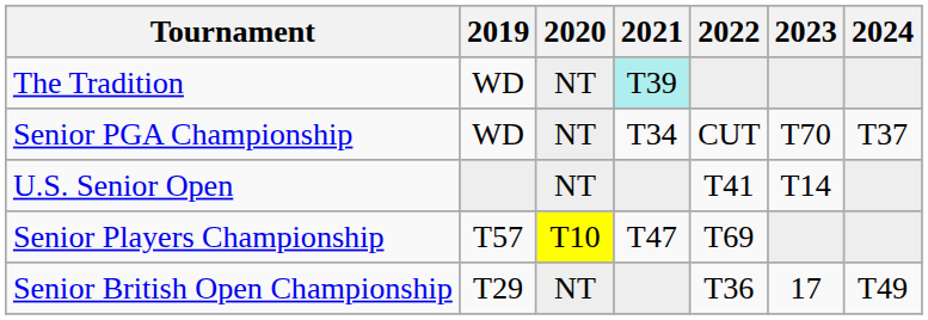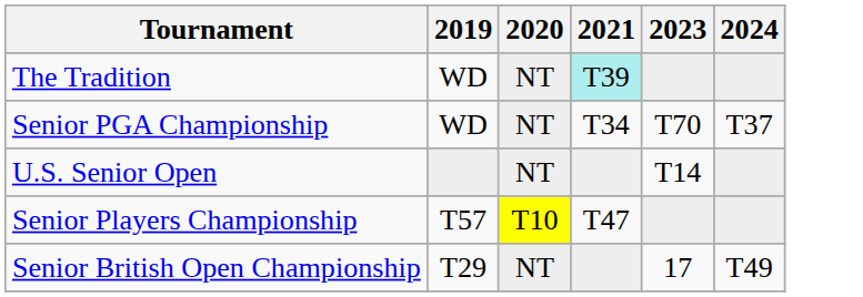- column: 2022 | CUT | T41 | T69 | T36
